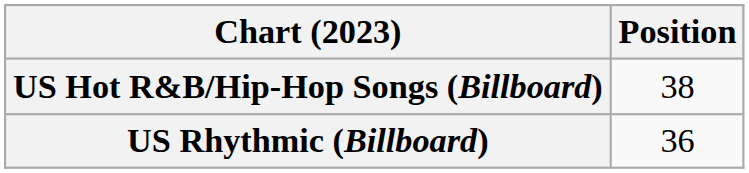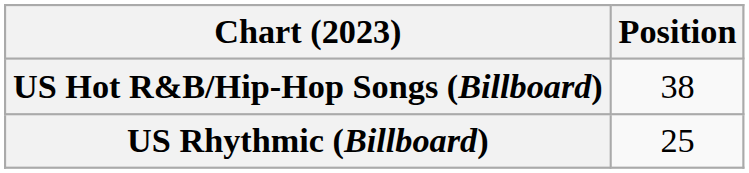US Rhythmic (Billboard) | Position: 36 -> 25
